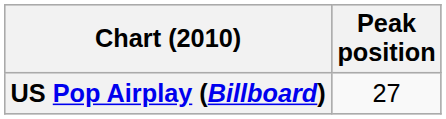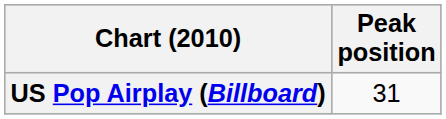US Pop Airplay (Billboard) | Peak position: 27 -> 31
